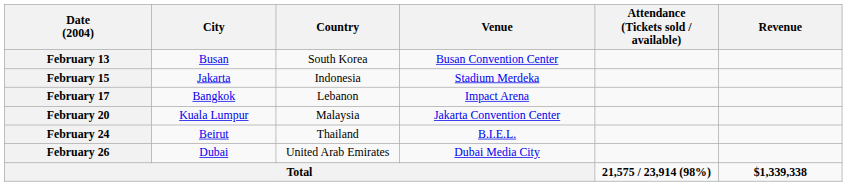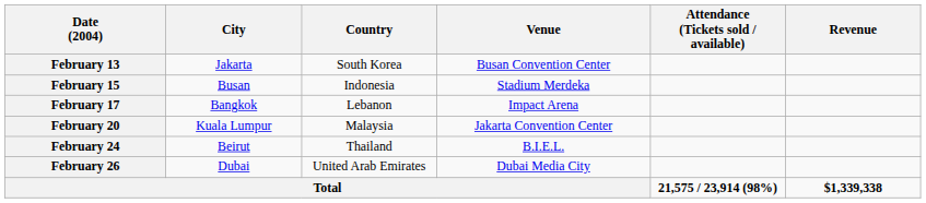February 13 | City: Busan -> Jakarta
February 15 | City: Jakarta -> Busan
